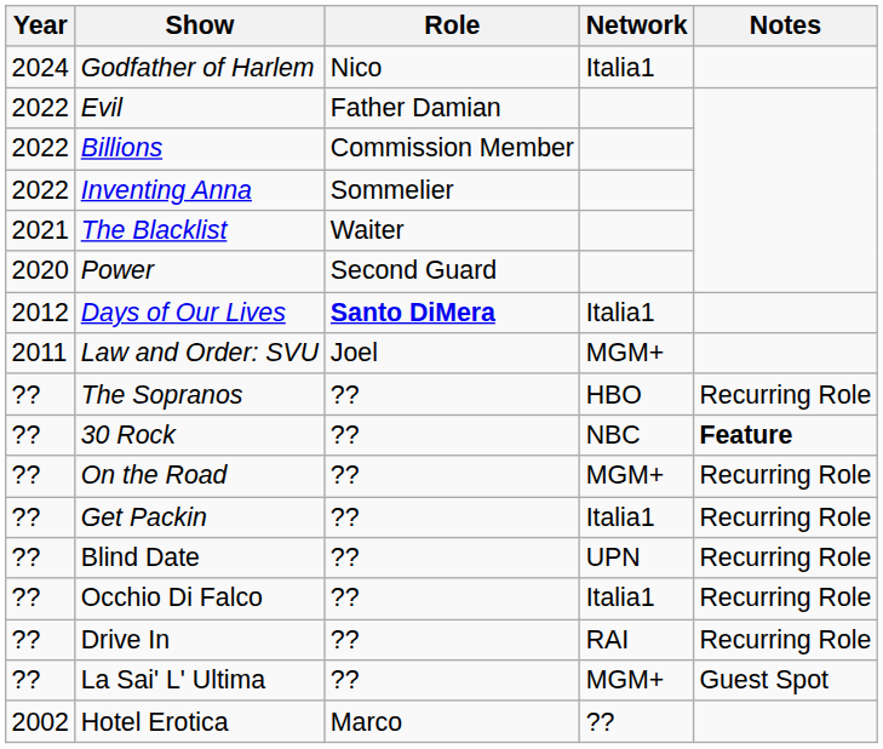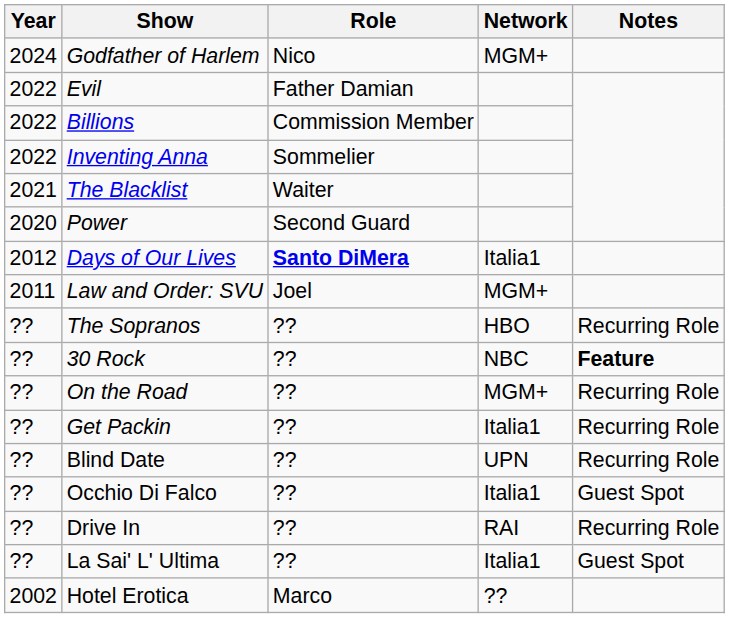Godfather of Harlem | Network: Italia1 -> MGM+
Occhio Di Falco | Notes: Recurring Role -> Guest Spot
La Sai' L' Ultima | Network: MGM+ -> Italia1
